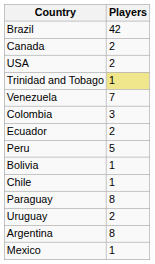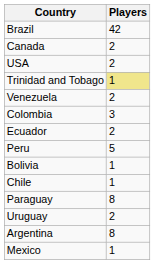Venezuela | Players: 7 -> 2
